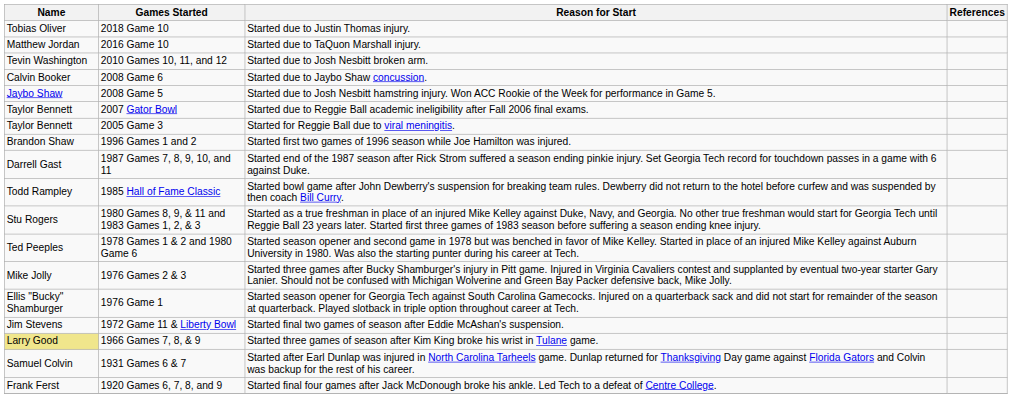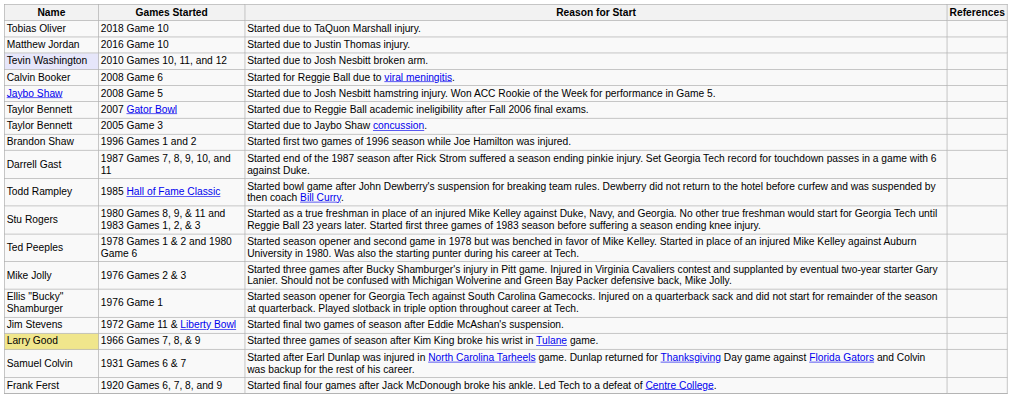2018 Game 10 | Reason for Start: Started due to Justin Thomas injury. -> Started due to TaQuon Marshall injury.
2016 Game 10 | Reason for Start: Started due to TaQuon Marshall injury. -> Started due to Justin Thomas injury.
2010 Games 10, 11, and 12 | Name: no background -> lavender background
2008 Game 6 | Reason for Start: Started due to Jaybo Shaw concussion. -> Started for Reggie Ball due to viral meningitis.
2005 Game 3 | Reason for Start: Started for Reggie Ball due to viral meningitis. -> Started due to Jaybo Shaw concussion.
